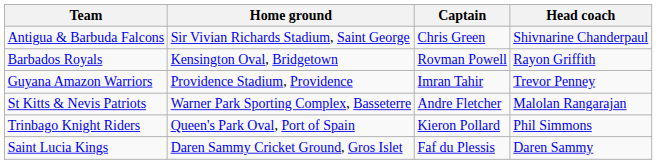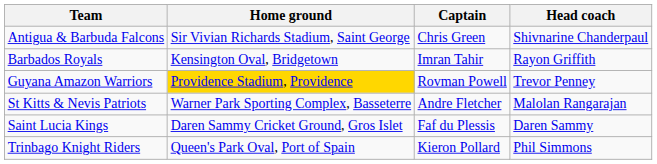Barbados Royals | Captain: Rovman Powell -> Imran Tahir
Guyana Amazon Warriors | Home ground: no background -> gold background
Guyana Amazon Warriors | Captain: Imran Tahir -> Rovman Powell
rows swapped: Saint Lucia Kings <-> Trinbago Knight Riders
